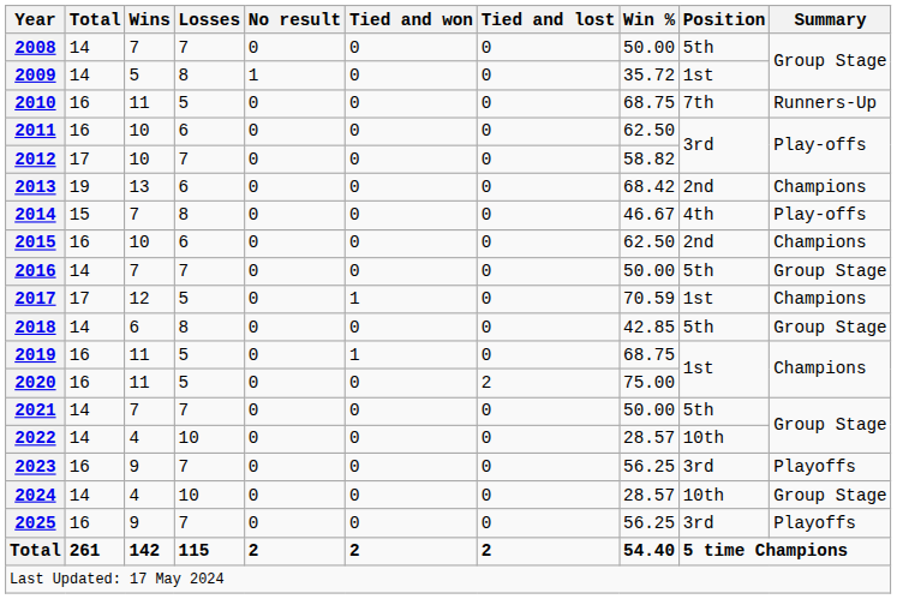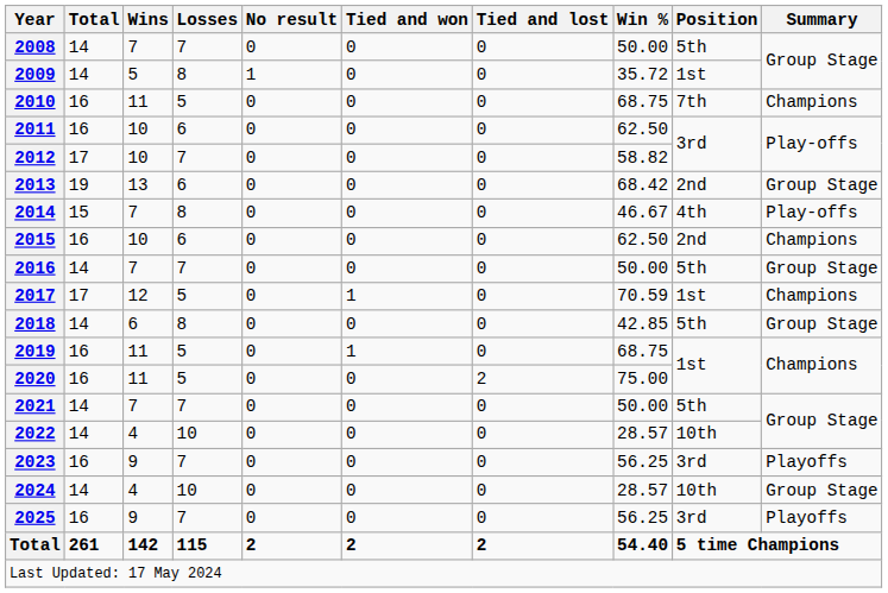2010 | Summary: Runners-Up -> Champions
2013 | Summary: Champions -> Group Stage
